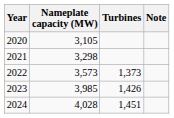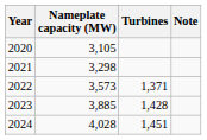2022 | Turbines: 1,373 -> 1,371
2023 | Nameplate capacity (MW): 3,985 -> 3,885
2023 | Turbines: 1,426 -> 1,428
